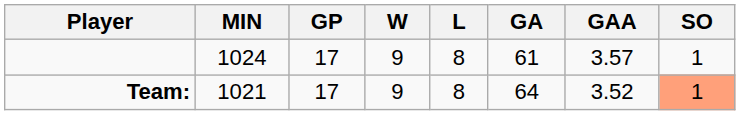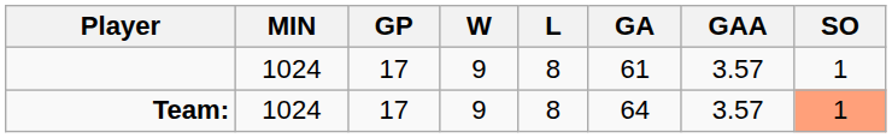Team: | MIN: 1021 -> 1024
Team: | GAA: 3.52 -> 3.57
